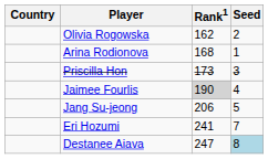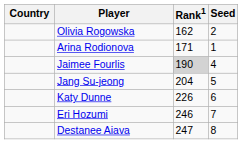Arina Rodionova | Rank1: 168 -> 171
- row: Priscilla Hon | 173 | 3
Jang Su-jeong | Rank1: 206 -> 204
+ row: Katy Dunne | 226 | 6
Eri Hozumi | Rank1: 241 -> 246
Destanee Aiava | Seed: lightblue background -> no background
